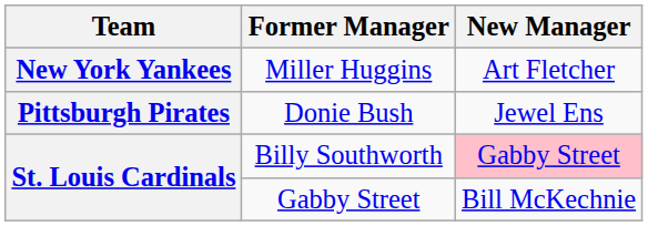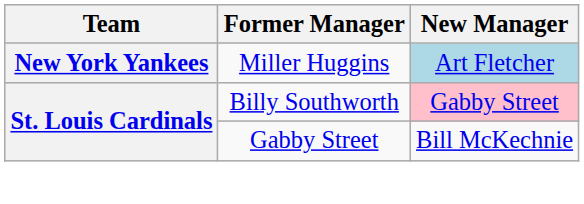Miller Huggins | New Manager: no background -> lightblue background
- row: Pittsburgh Pirates | Donie Bush | Jewel Ens
